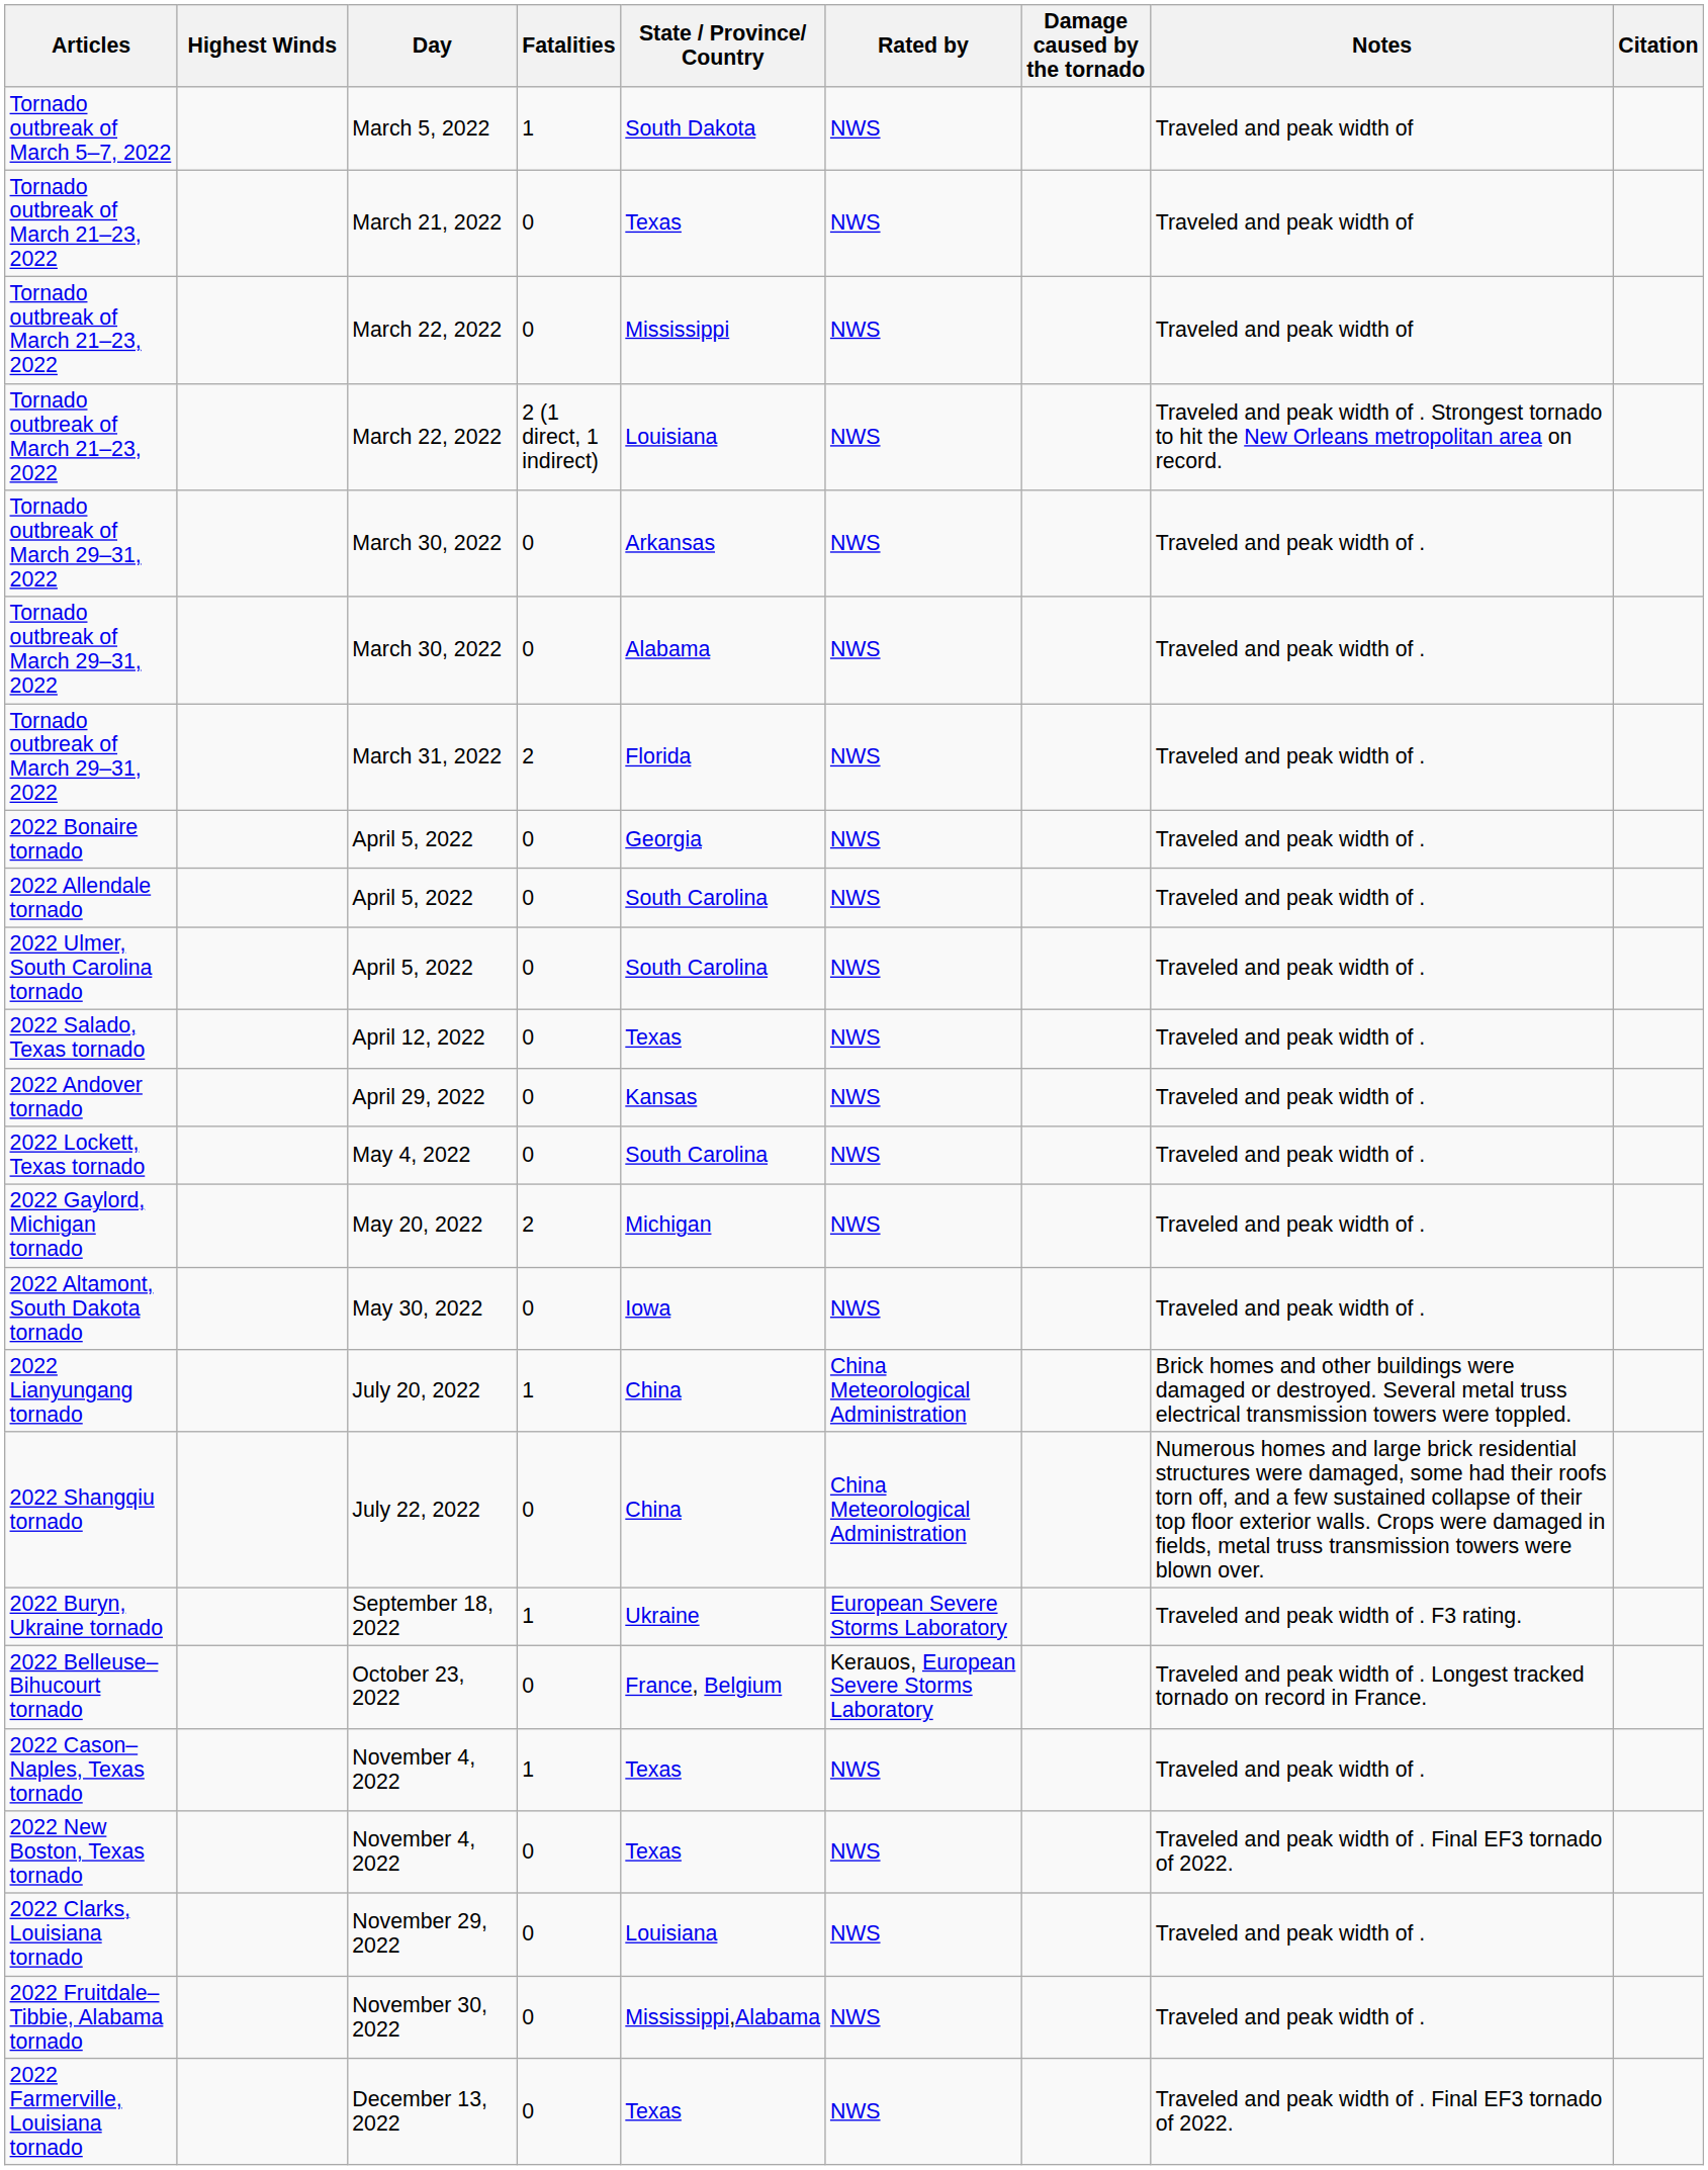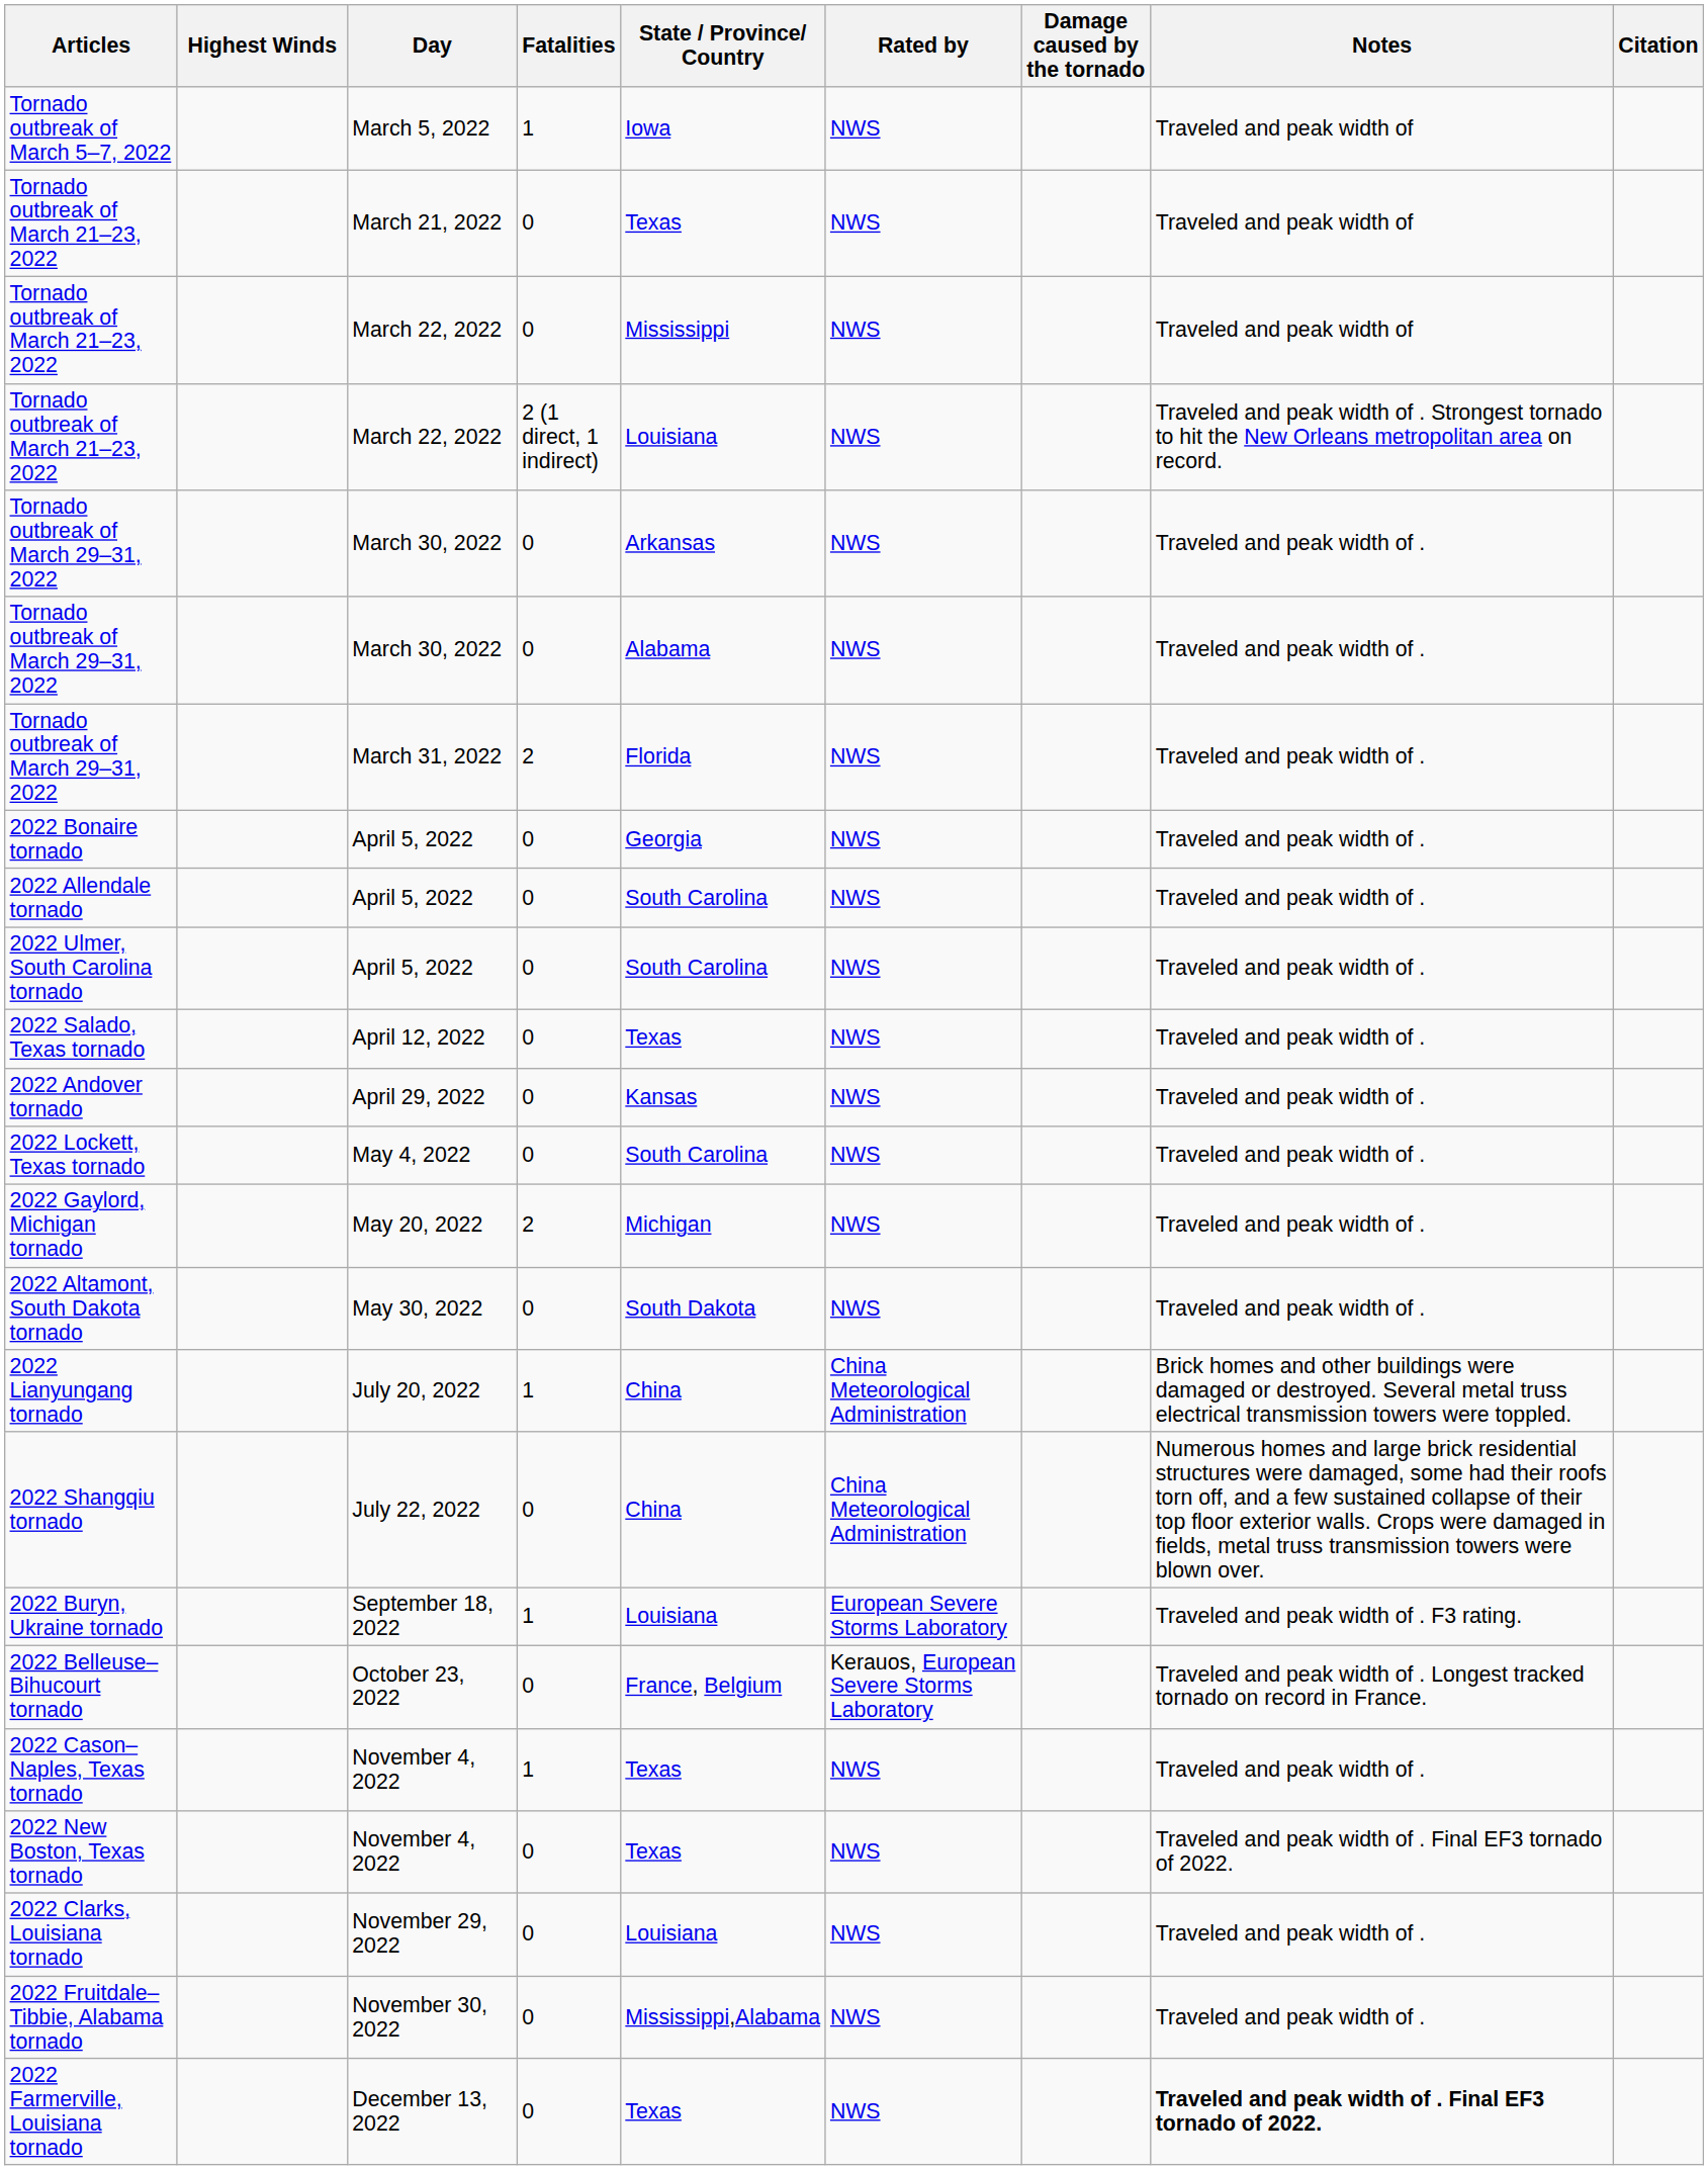Tornado outbreak of March 5–7, 2022 | State / Province/ Country: South Dakota -> Iowa
2022 Altamont, South Dakota tornado | State / Province/ Country: Iowa -> South Dakota
2022 Buryn, Ukraine tornado | State / Province/ Country: Ukraine -> Louisiana
2022 Farmerville, Louisiana tornado | Notes: normal -> bold
